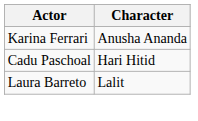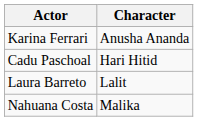+ row: Nahuana Costa | Malika
